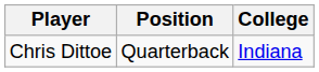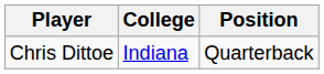columns swapped: Position <-> College
